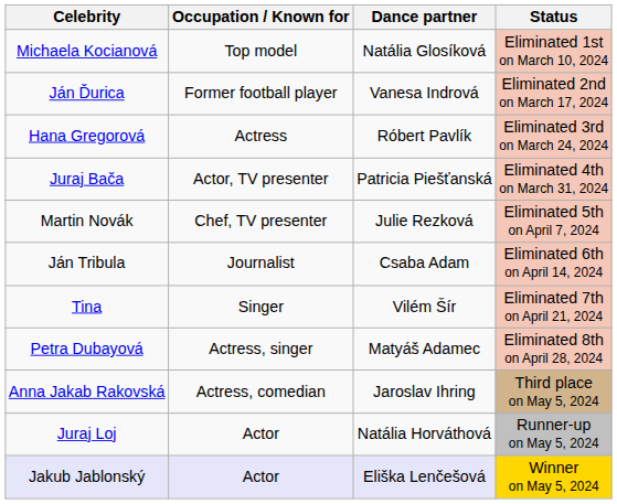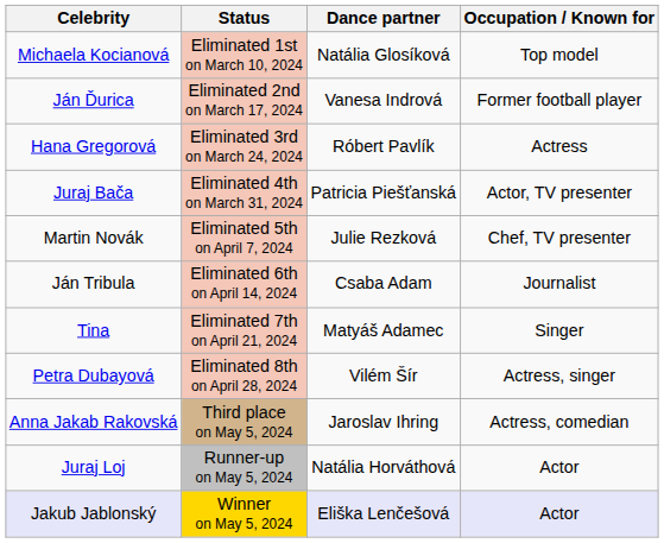columns swapped: Occupation / Known for <-> Status
Tina | Dance partner: Vilém Šír -> Matyáš Adamec
Petra Dubayová | Dance partner: Matyáš Adamec -> Vilém Šír
